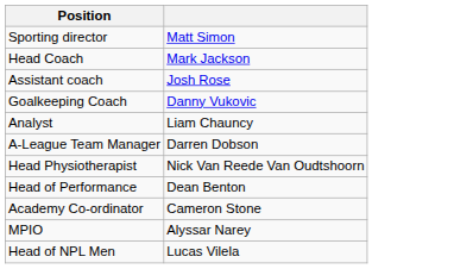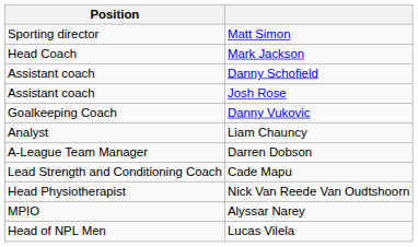+ row: Assistant coach | Danny Schofield
+ row: Lead Strength and Conditioning Coach | Cade Mapu
- row: Head of Performance | Dean Benton
- row: Academy Co-ordinator | Cameron Stone
